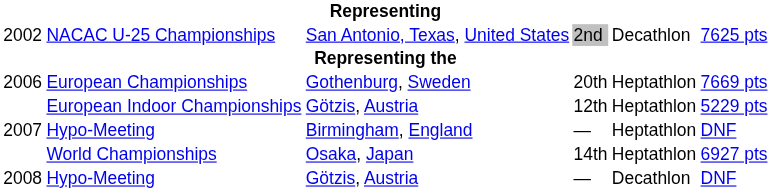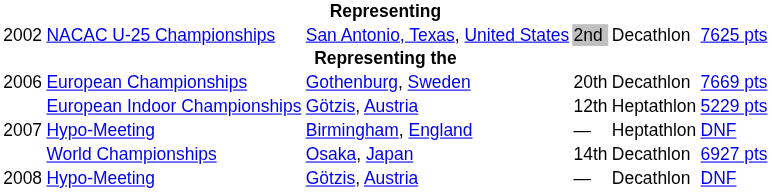European Championships | column 5: Heptathlon -> Decathlon
World Championships | column 5: Heptathlon -> Decathlon
